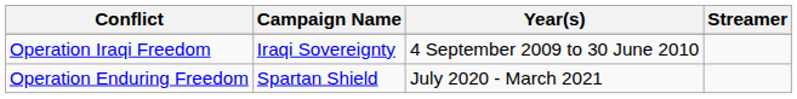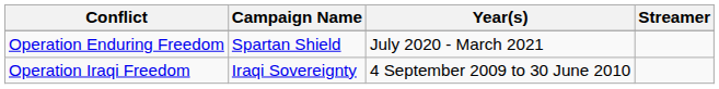rows swapped: Operation Iraqi Freedom <-> Operation Enduring Freedom
